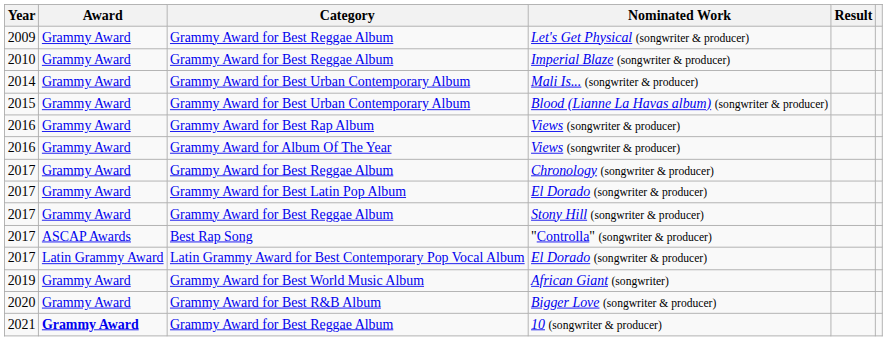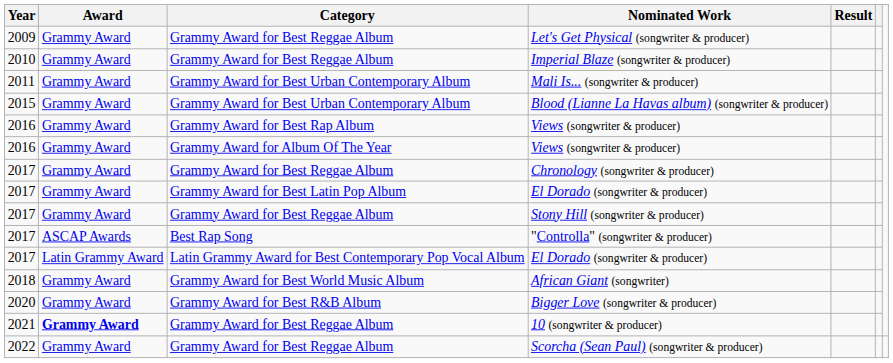Mali Is... (songwriter & producer) | Year: 2014 -> 2011
African Giant (songwriter) | Year: 2019 -> 2018
+ row: 2022 | Grammy Award | Grammy Award for Best Reggae Album | Scorcha (Sean Paul) (songwriter & producer)
